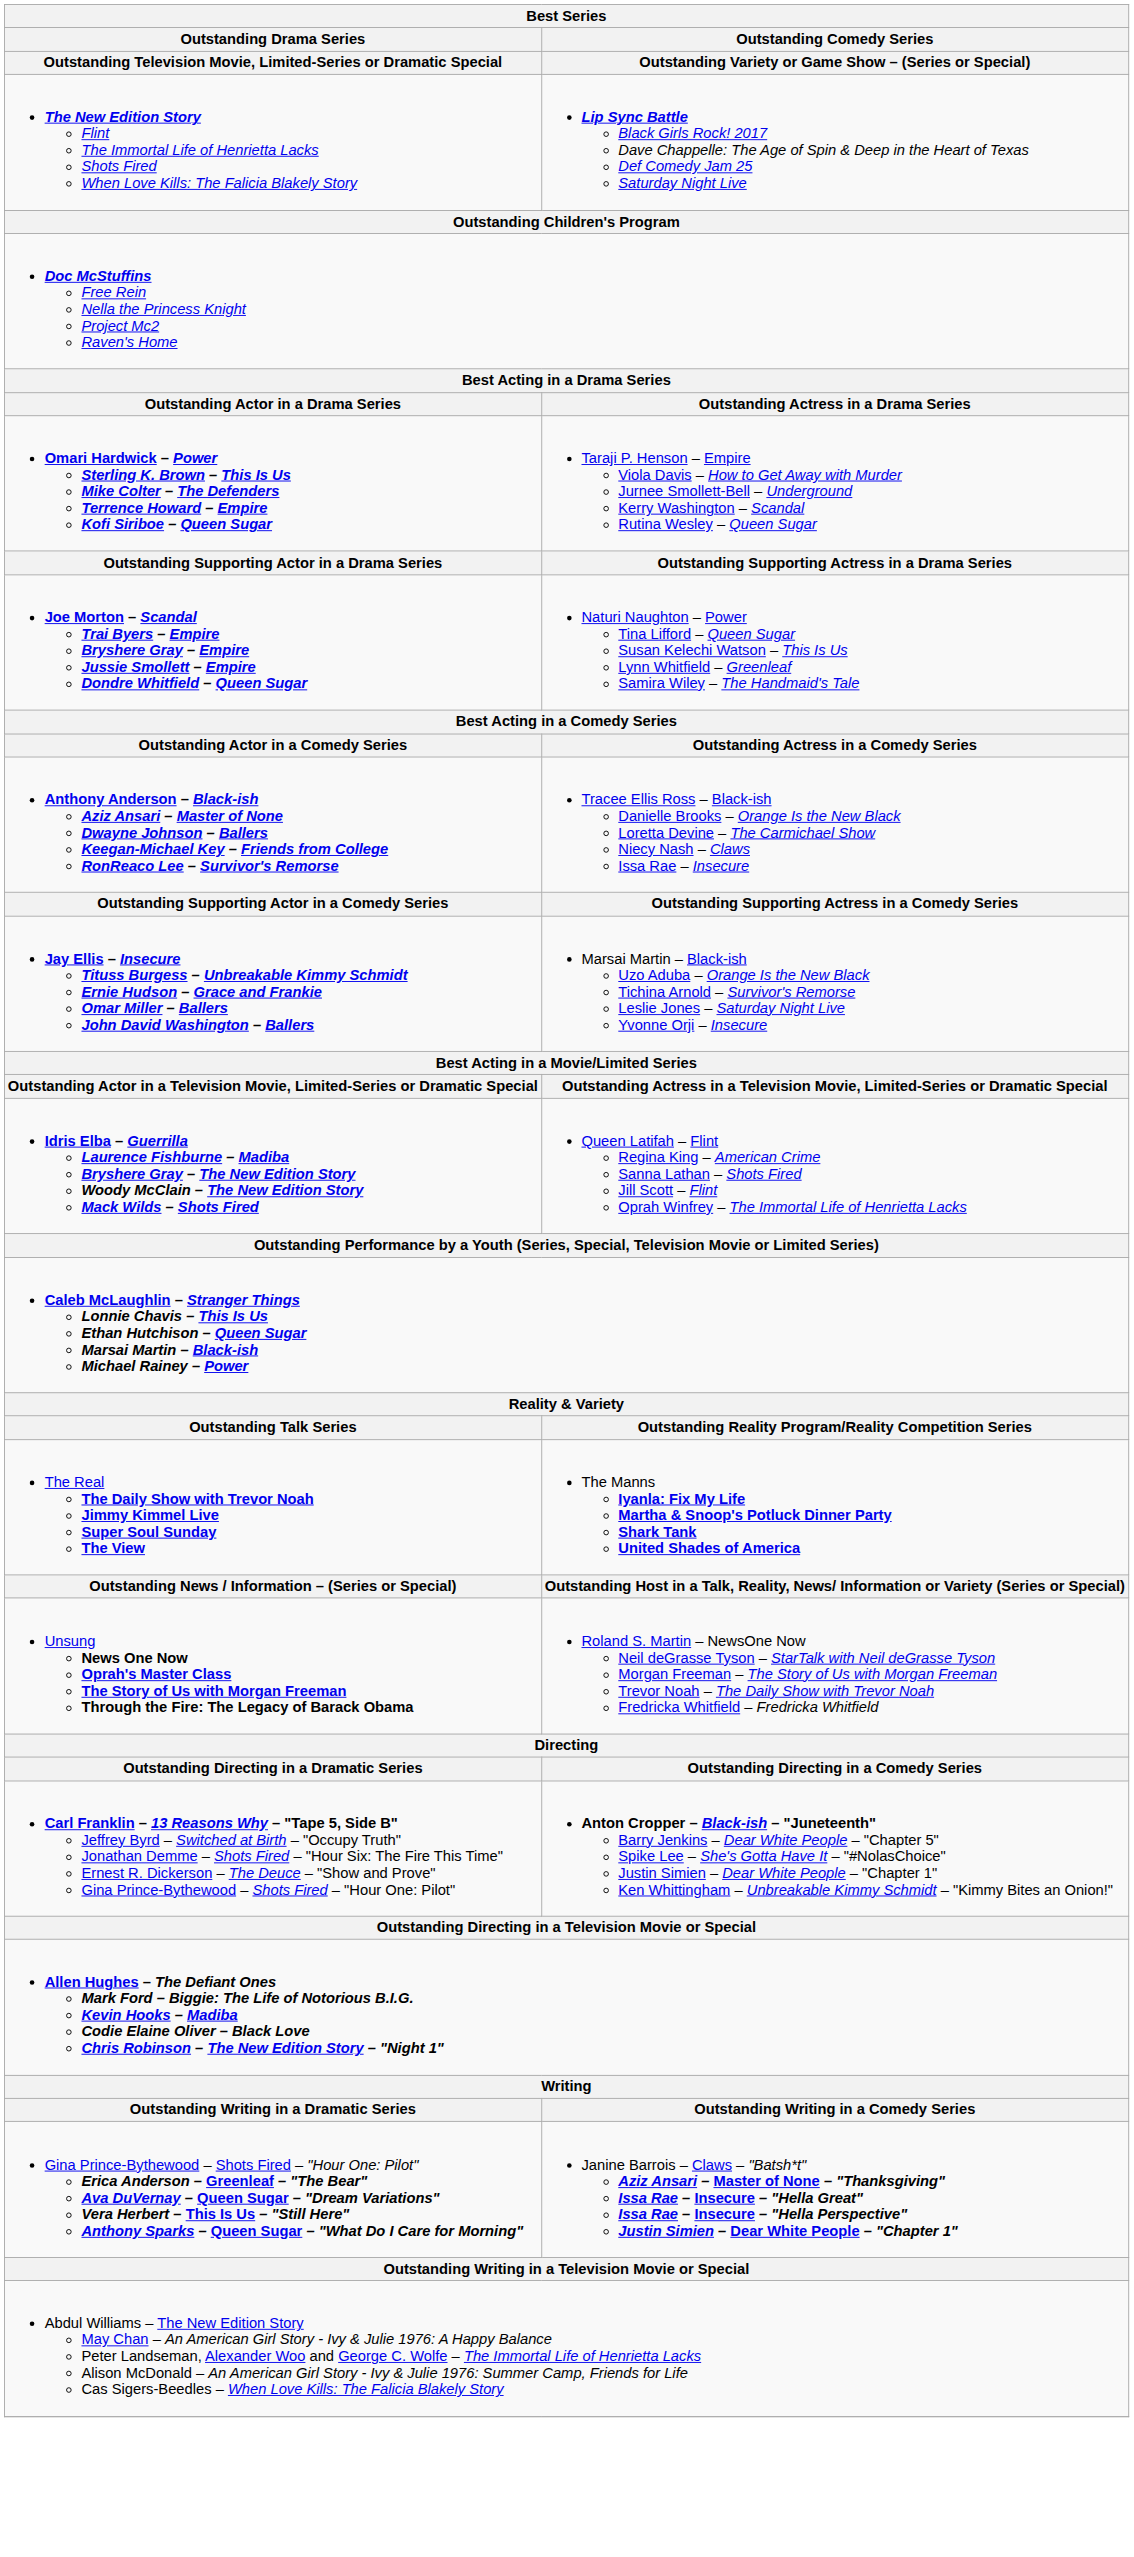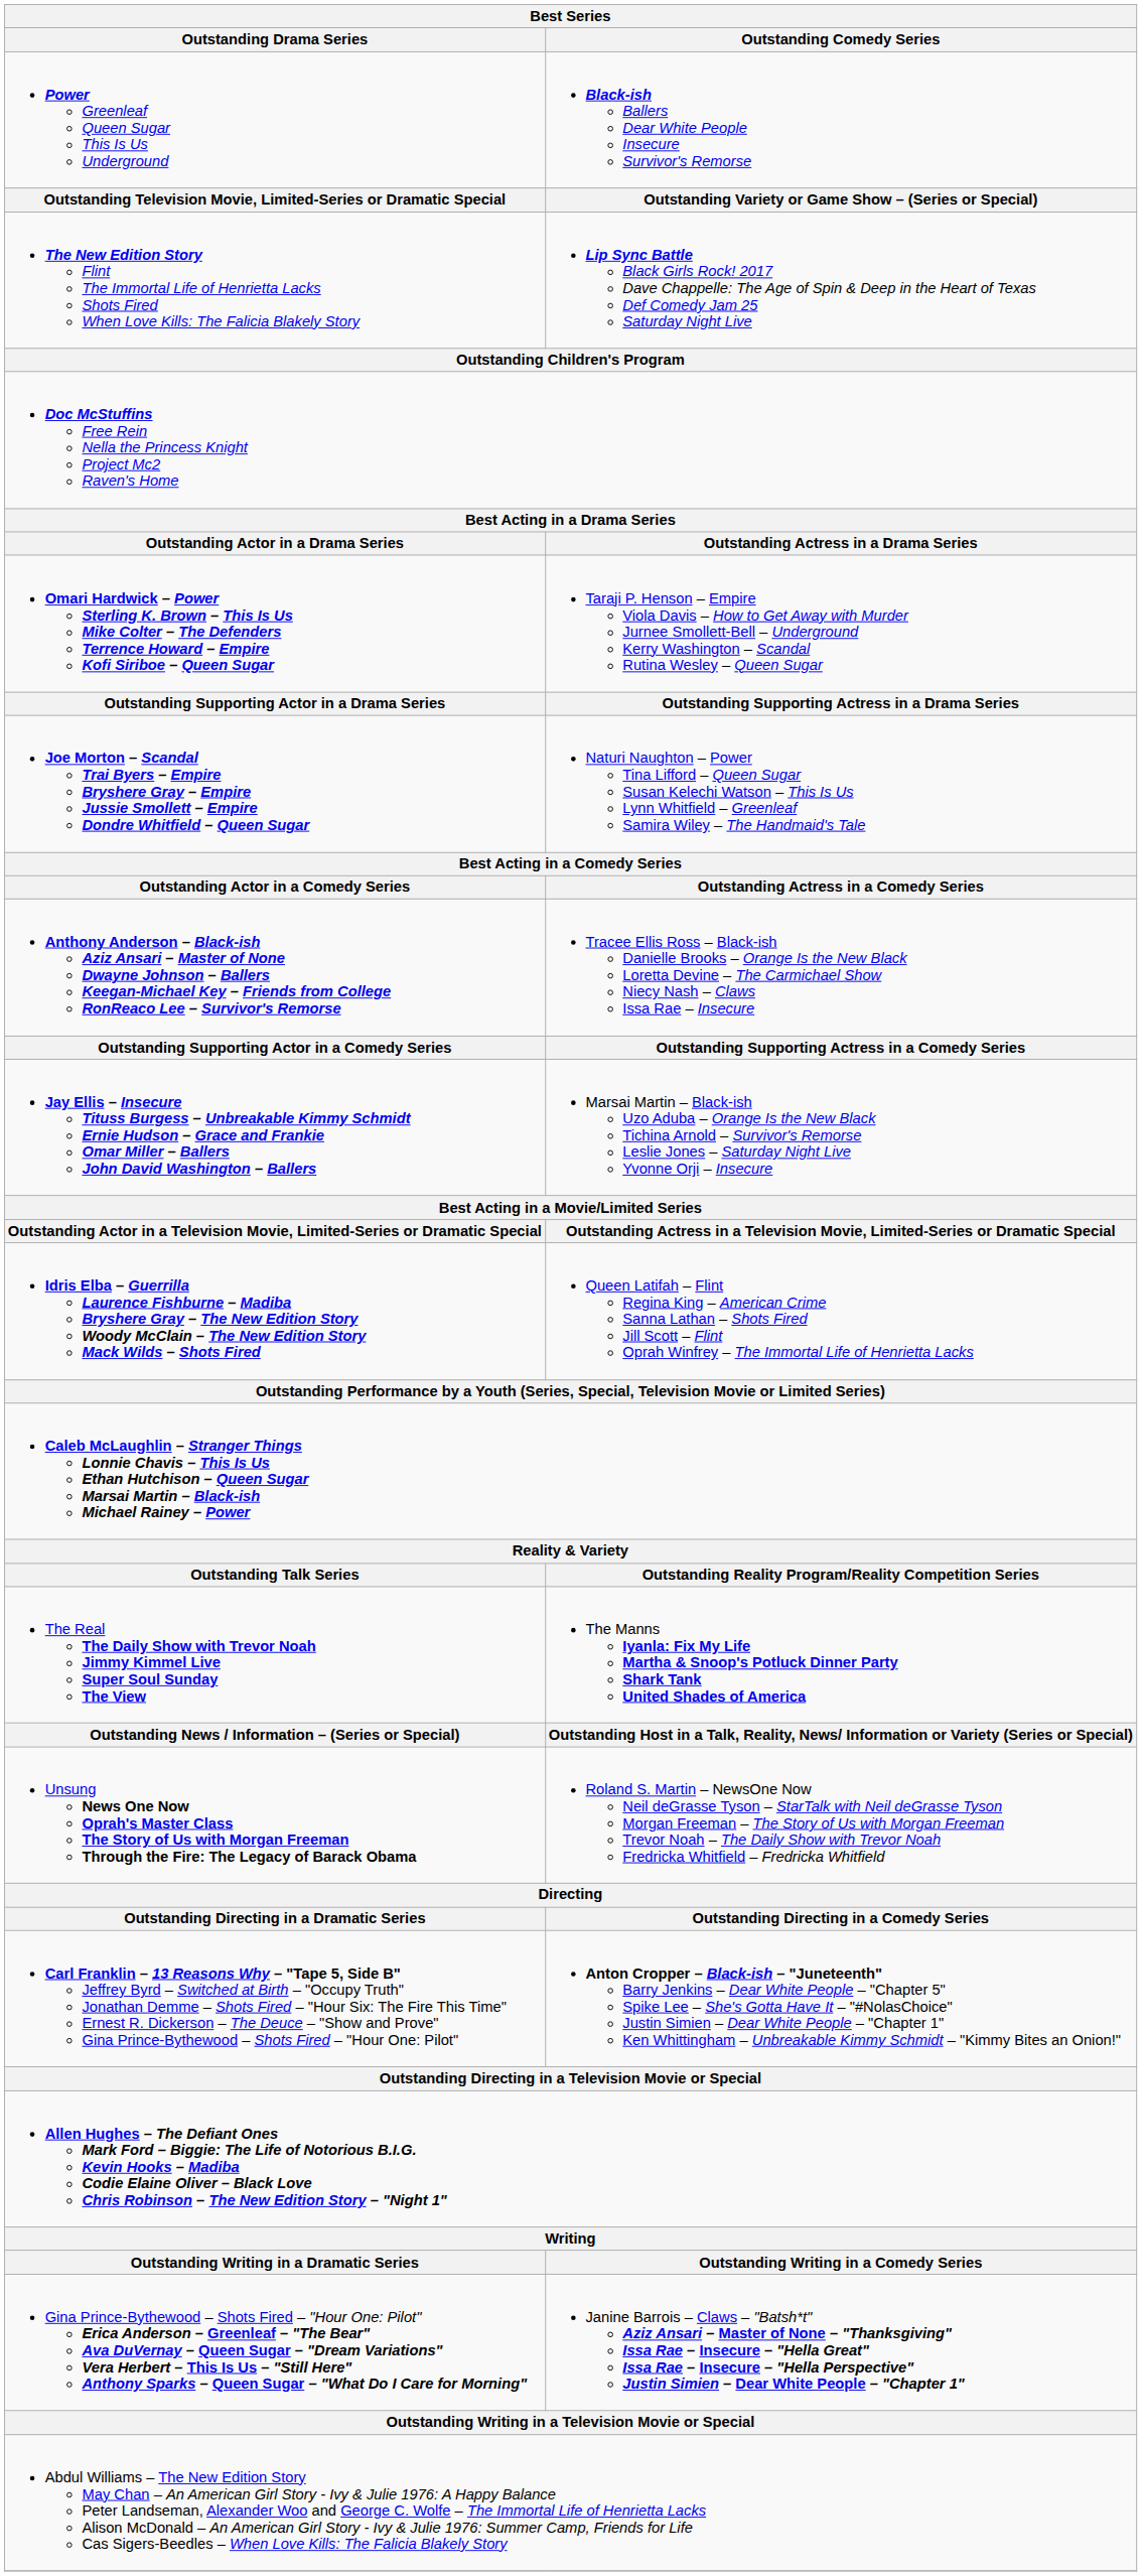+ row: Power Greenleaf Queen Sugar This Is Us Underground | Black-ish Ballers Dear White People Insecure Survivor's Remorse
